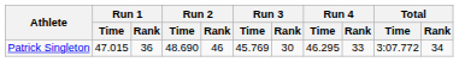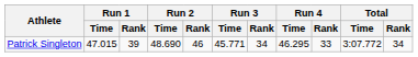Patrick Singleton | Run 1 / Rank: 36 -> 39
Patrick Singleton | Run 3 / Time: 45.769 -> 45.771
Patrick Singleton | Run 3 / Rank: 30 -> 34
